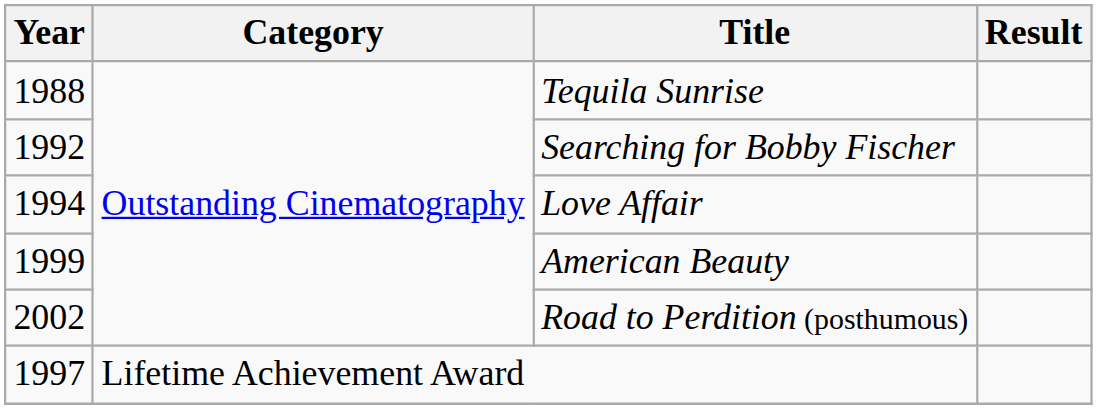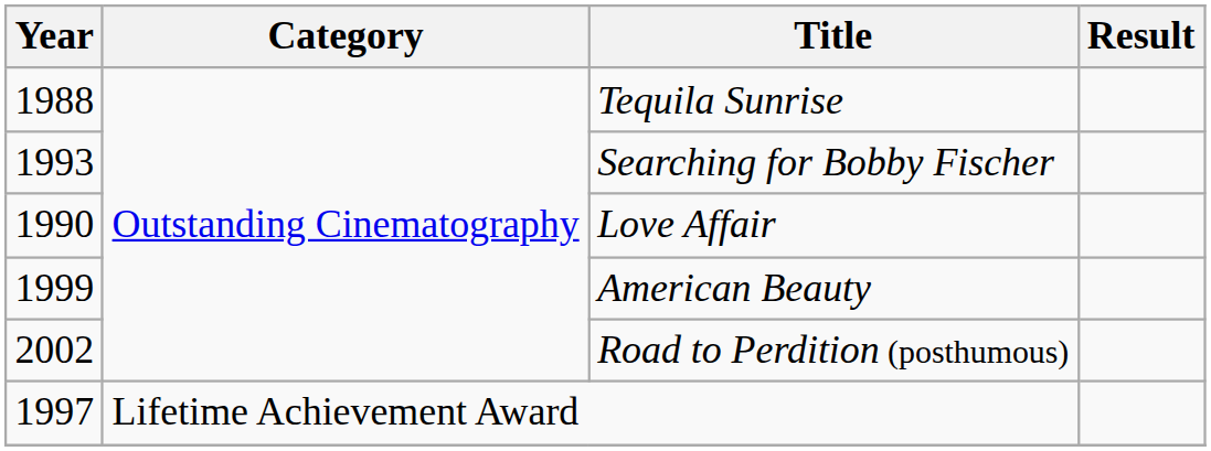Searching for Bobby Fischer | Year: 1992 -> 1993
Love Affair | Year: 1994 -> 1990
